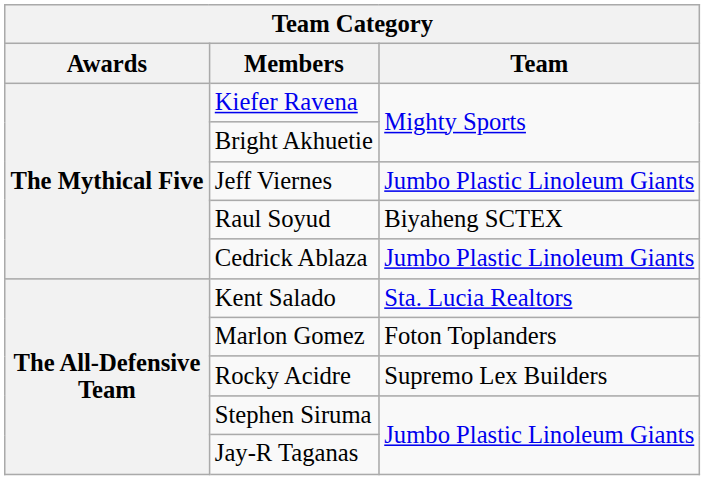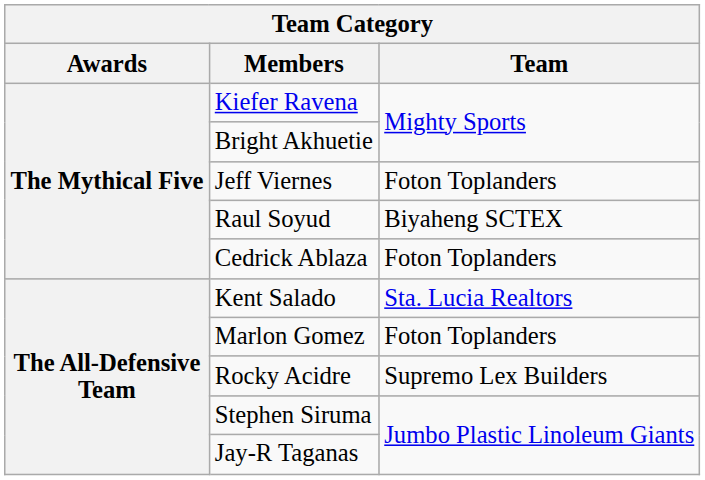Jeff Viernes | Team: Jumbo Plastic Linoleum Giants -> Foton Toplanders
Cedrick Ablaza | Team: Jumbo Plastic Linoleum Giants -> Foton Toplanders
